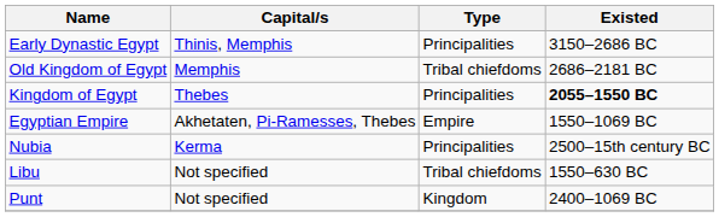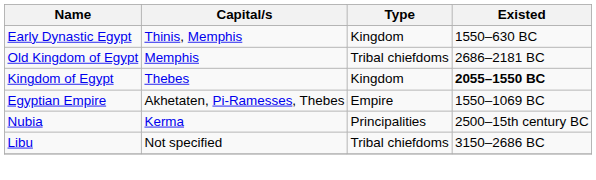Early Dynastic Egypt | Type: Principalities -> Kingdom
Early Dynastic Egypt | Existed: 3150–2686 BC -> 1550–630 BC
Kingdom of Egypt | Type: Principalities -> Kingdom
Libu | Existed: 1550–630 BC -> 3150–2686 BC
- row: Punt | Not specified | Kingdom | 2400–1069 BC
